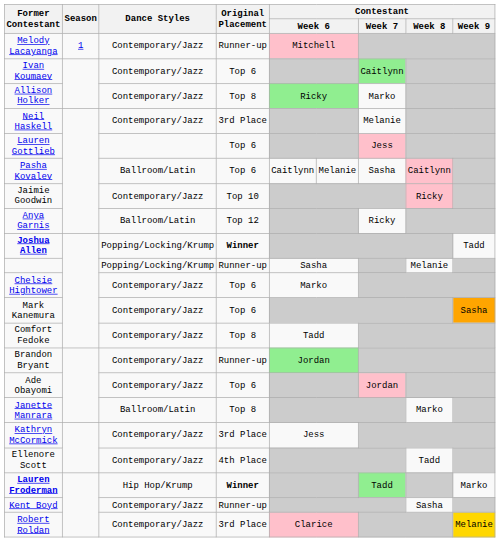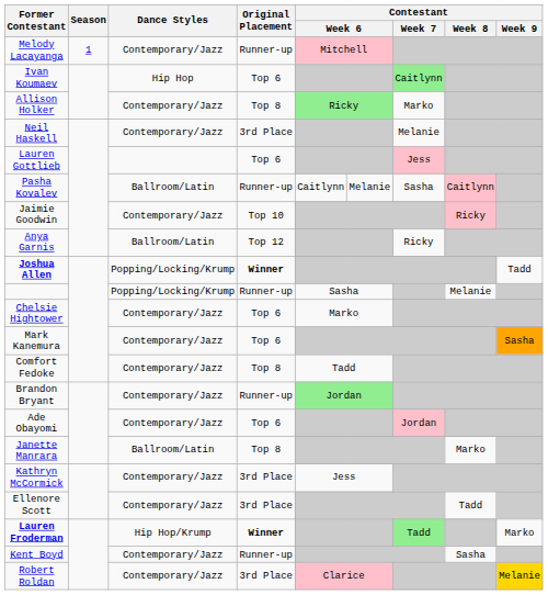Ivan Koumaev | Dance Styles: Contemporary/Jazz -> Hip Hop
Pasha Kovalev | Original Placement: Top 6 -> Runner-up
Ellenore Scott | Original Placement: 4th Place -> 3rd Place
